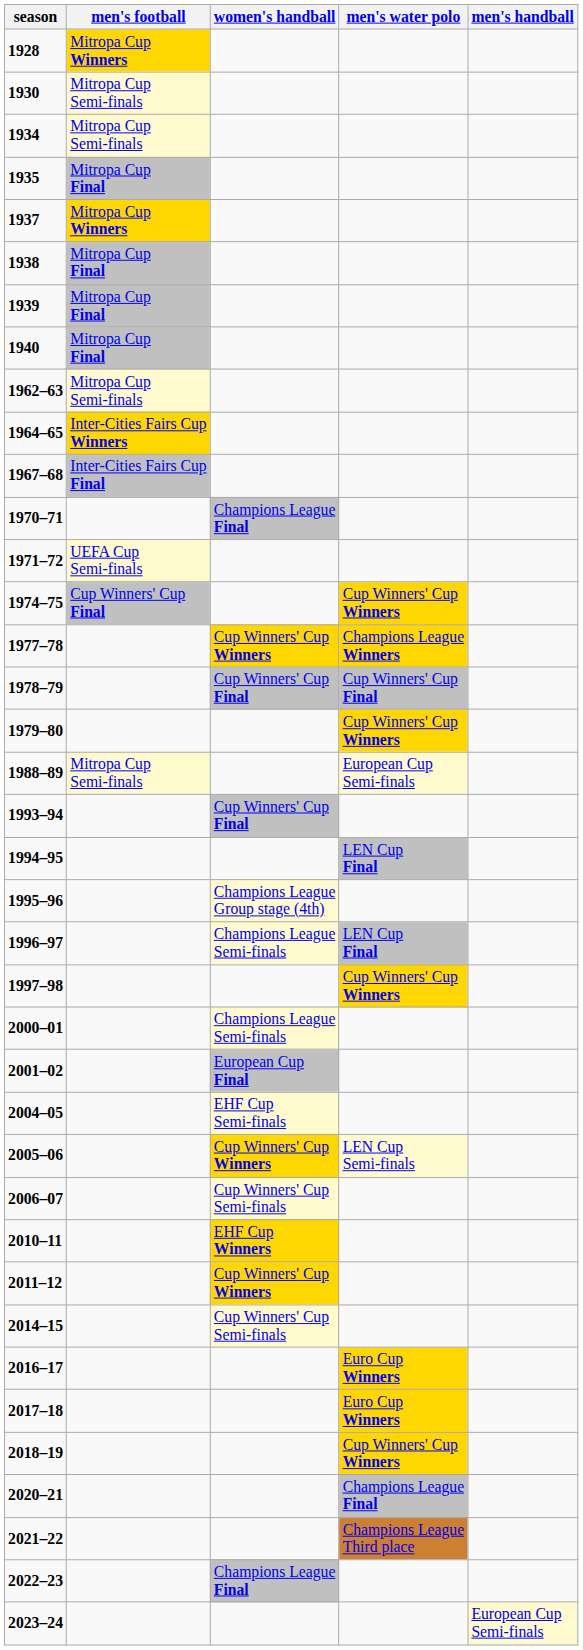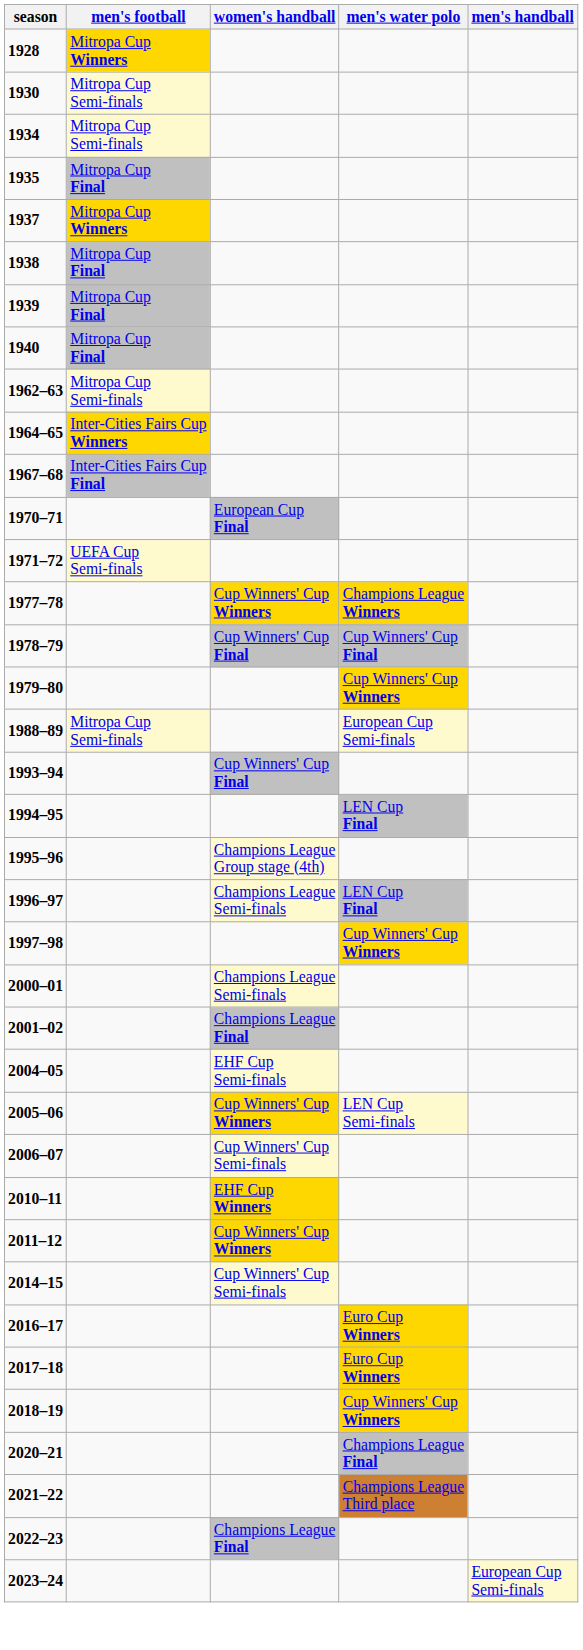1970–71 | women's handball: Champions League Final -> European Cup Final
- row: 1974–75 | Cup Winners' Cup Final | Cup Winners' Cup Winners
2001–02 | women's handball: European Cup Final -> Champions League Final
